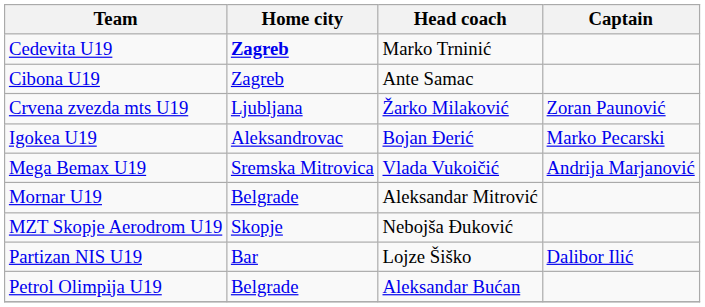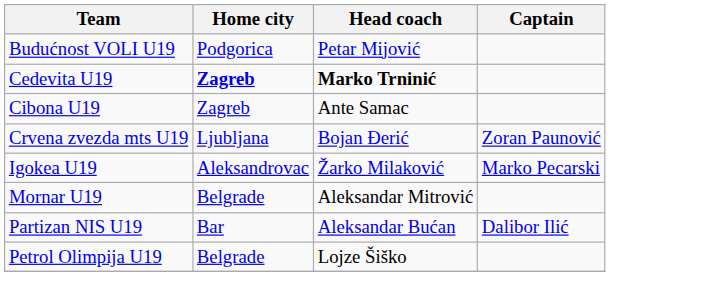+ row: Budućnost VOLI U19 | Podgorica | Petar Mijović
Cedevita U19 | Head coach: normal -> bold
Crvena zvezda mts U19 | Head coach: Žarko Milaković -> Bojan Đerić
Igokea U19 | Head coach: Bojan Đerić -> Žarko Milaković
- row: Mega Bemax U19 | Sremska Mitrovica | Vlada Vukoičić | Andrija Marjanović
- row: MZT Skopje Aerodrom U19 | Skopje | Nebojša Đuković
Partizan NIS U19 | Head coach: Lojze Šiško -> Aleksandar Bućan
Petrol Olimpija U19 | Head coach: Aleksandar Bućan -> Lojze Šiško
